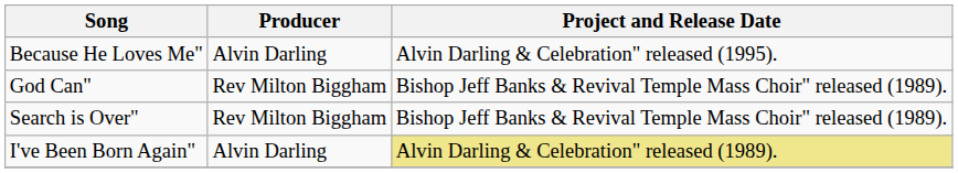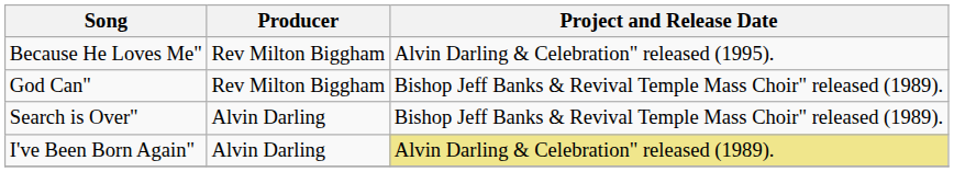Because He Loves Me" | Producer: Alvin Darling -> Rev Milton Biggham
Search is Over" | Producer: Rev Milton Biggham -> Alvin Darling
